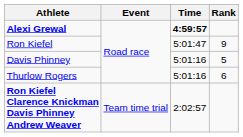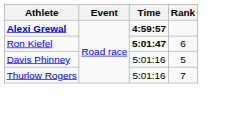Ron Kiefel | Time: normal -> bold
Ron Kiefel | Rank: 9 -> 6
Thurlow Rogers | Rank: 6 -> 7
- row: Ron Kiefel Clarence Knickman Davis Phinney Andrew Weaver | Team time trial | 2:02:57
